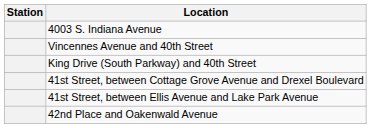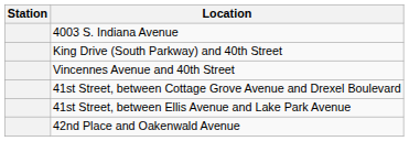rows swapped: King Drive (South Parkway) and 40th Street <-> Vincennes Avenue and 40th Street
